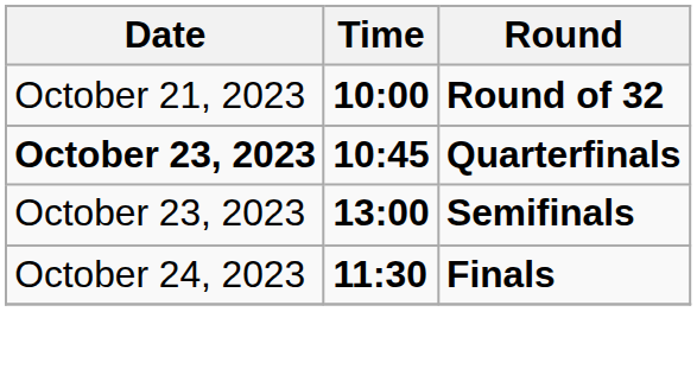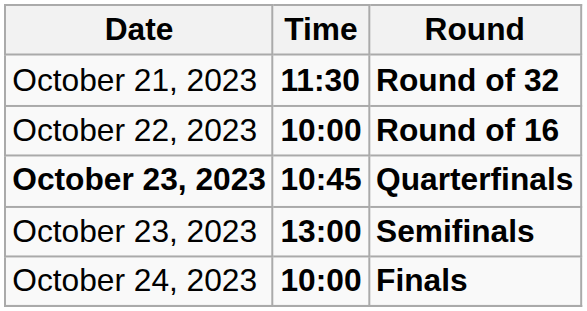Round of 32 | Time: 10:00 -> 11:30
+ row: October 22, 2023 | 10:00 | Round of 16
Finals | Time: 11:30 -> 10:00
